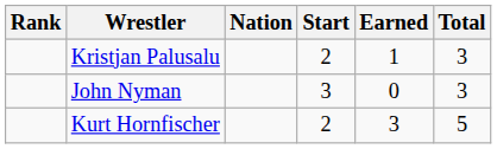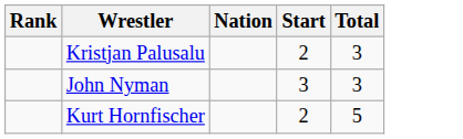- column: Earned | 1 | 0 | 3
